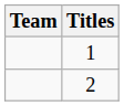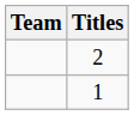rows swapped: 2 <-> 1
